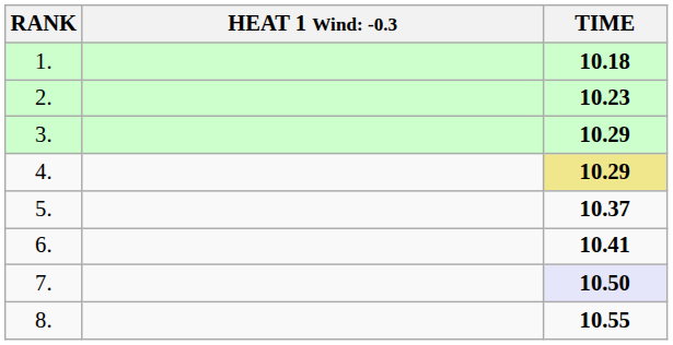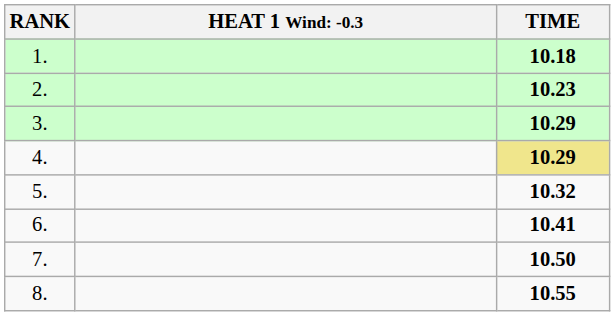5. | TIME: 10.37 -> 10.32
7. | TIME: lavender background -> no background
